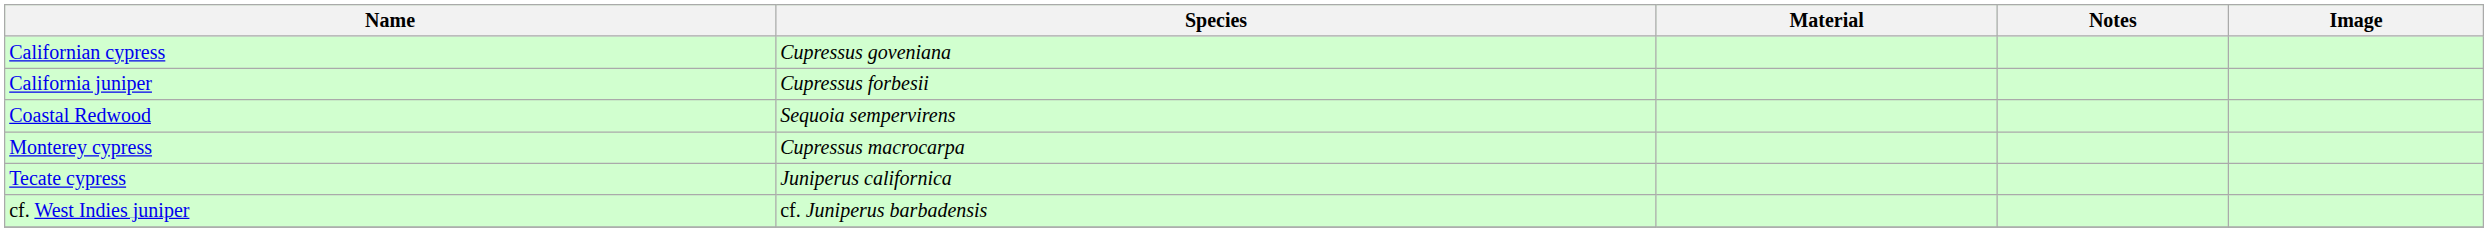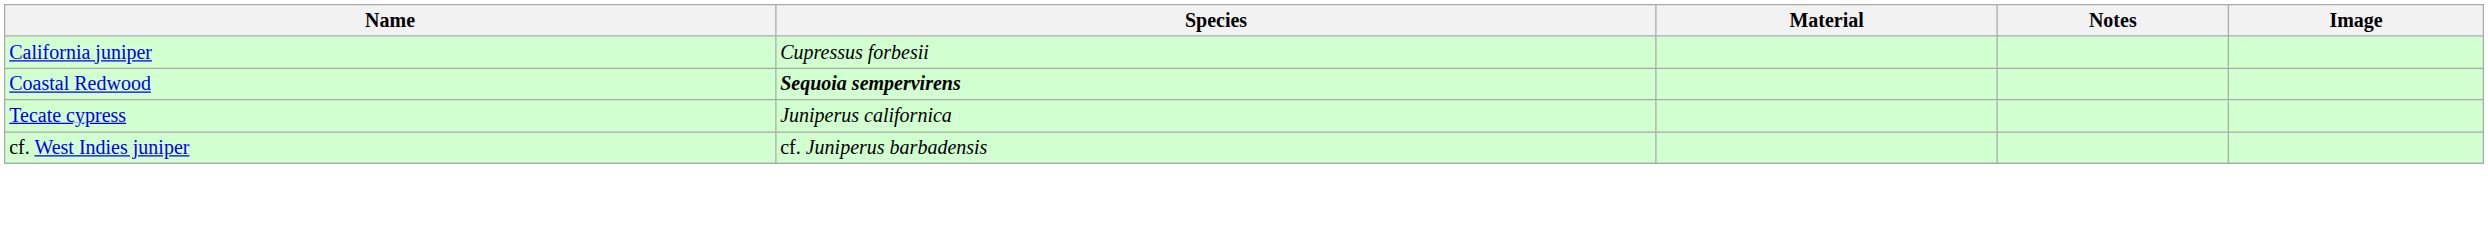- row: Californian cypress | Cupressus goveniana
Coastal Redwood | Species: normal -> bold
- row: Monterey cypress | Cupressus macrocarpa
